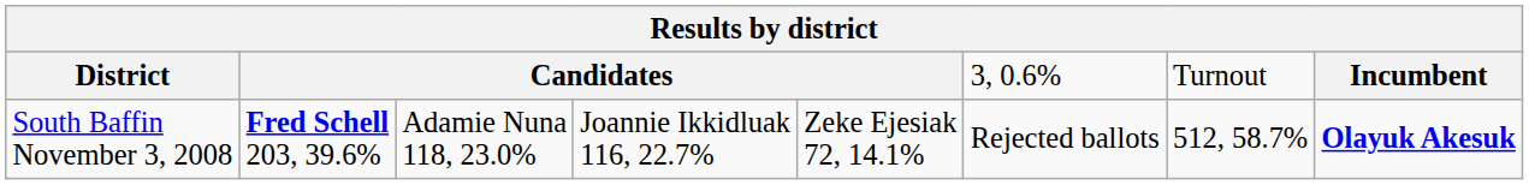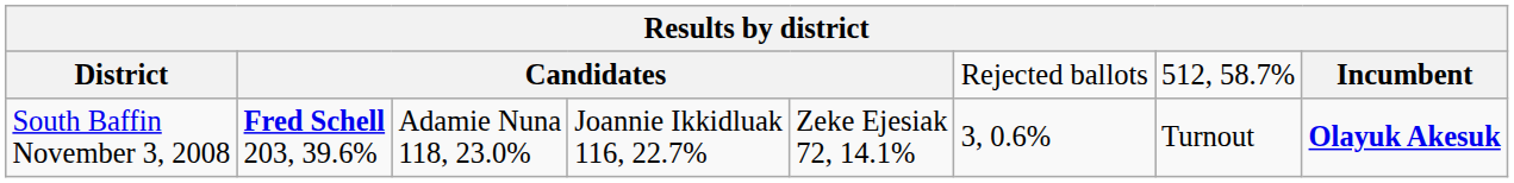District | column 6: 3, 0.6% -> Rejected ballots
District | column 7: Turnout -> 512, 58.7%
South Baffin November 3, 2008 | column 6: Rejected ballots -> 3, 0.6%
South Baffin November 3, 2008 | column 7: 512, 58.7% -> Turnout
